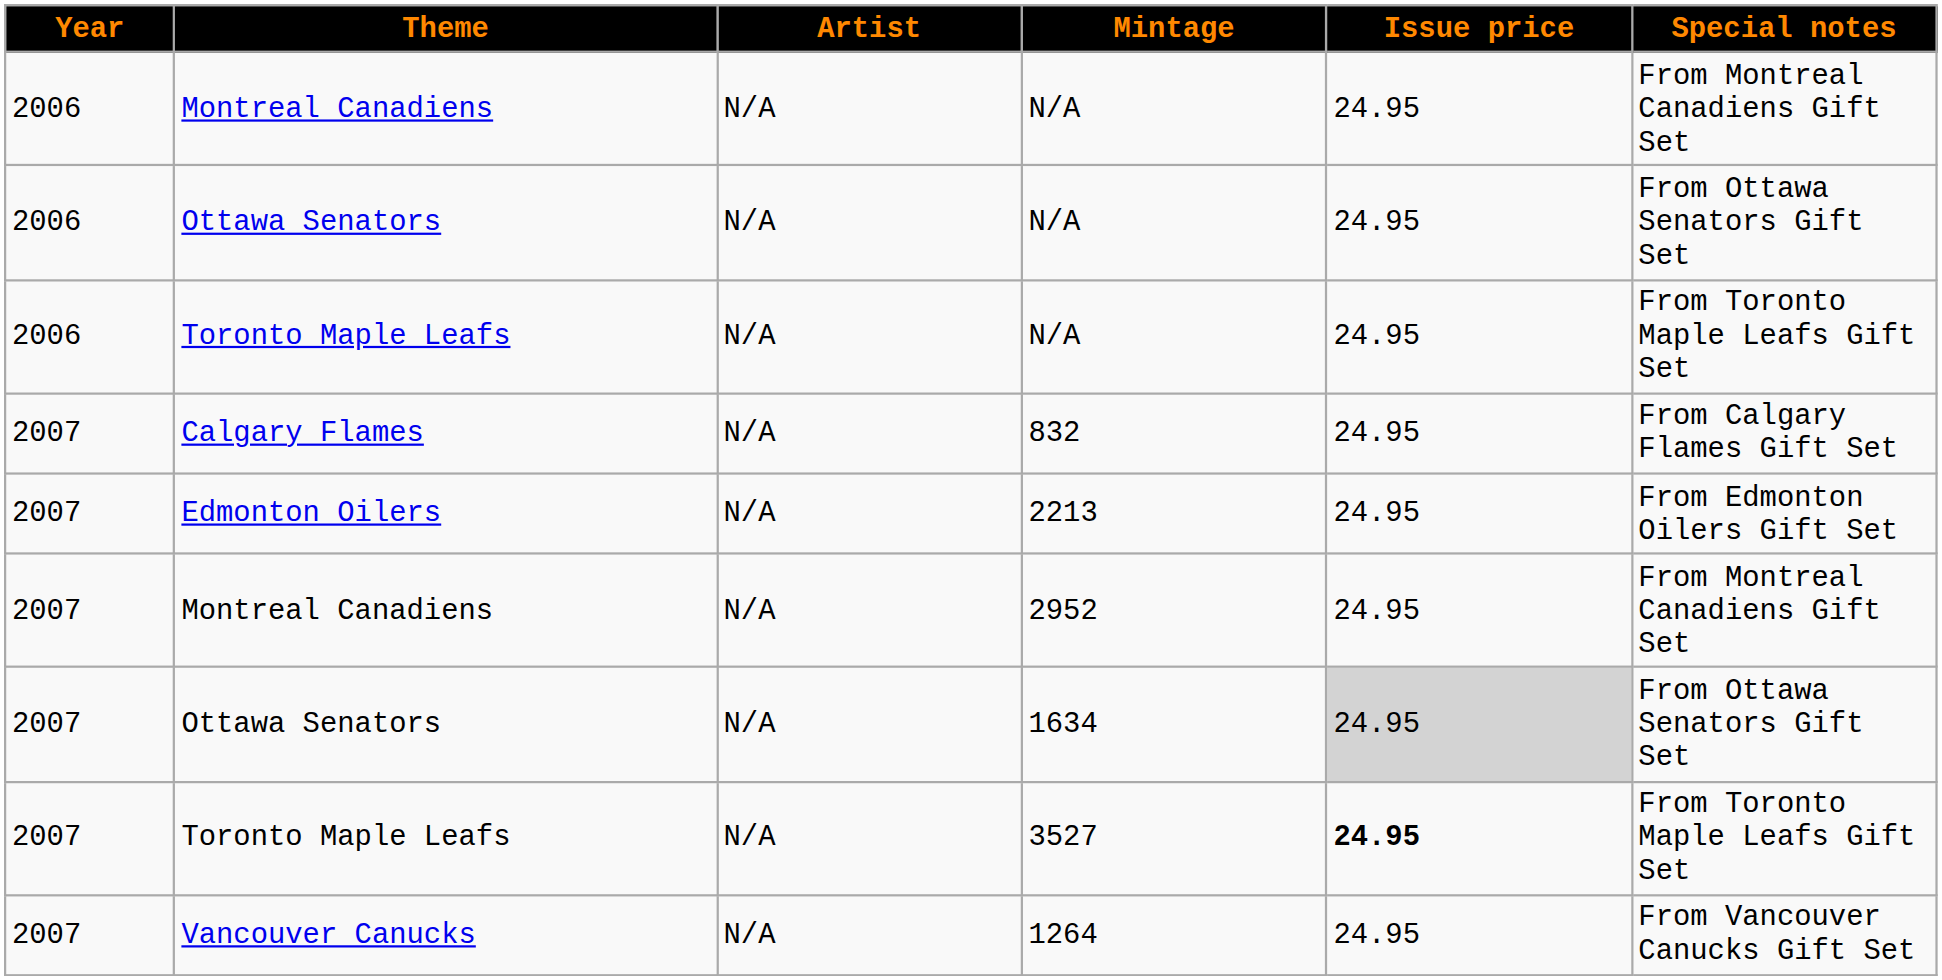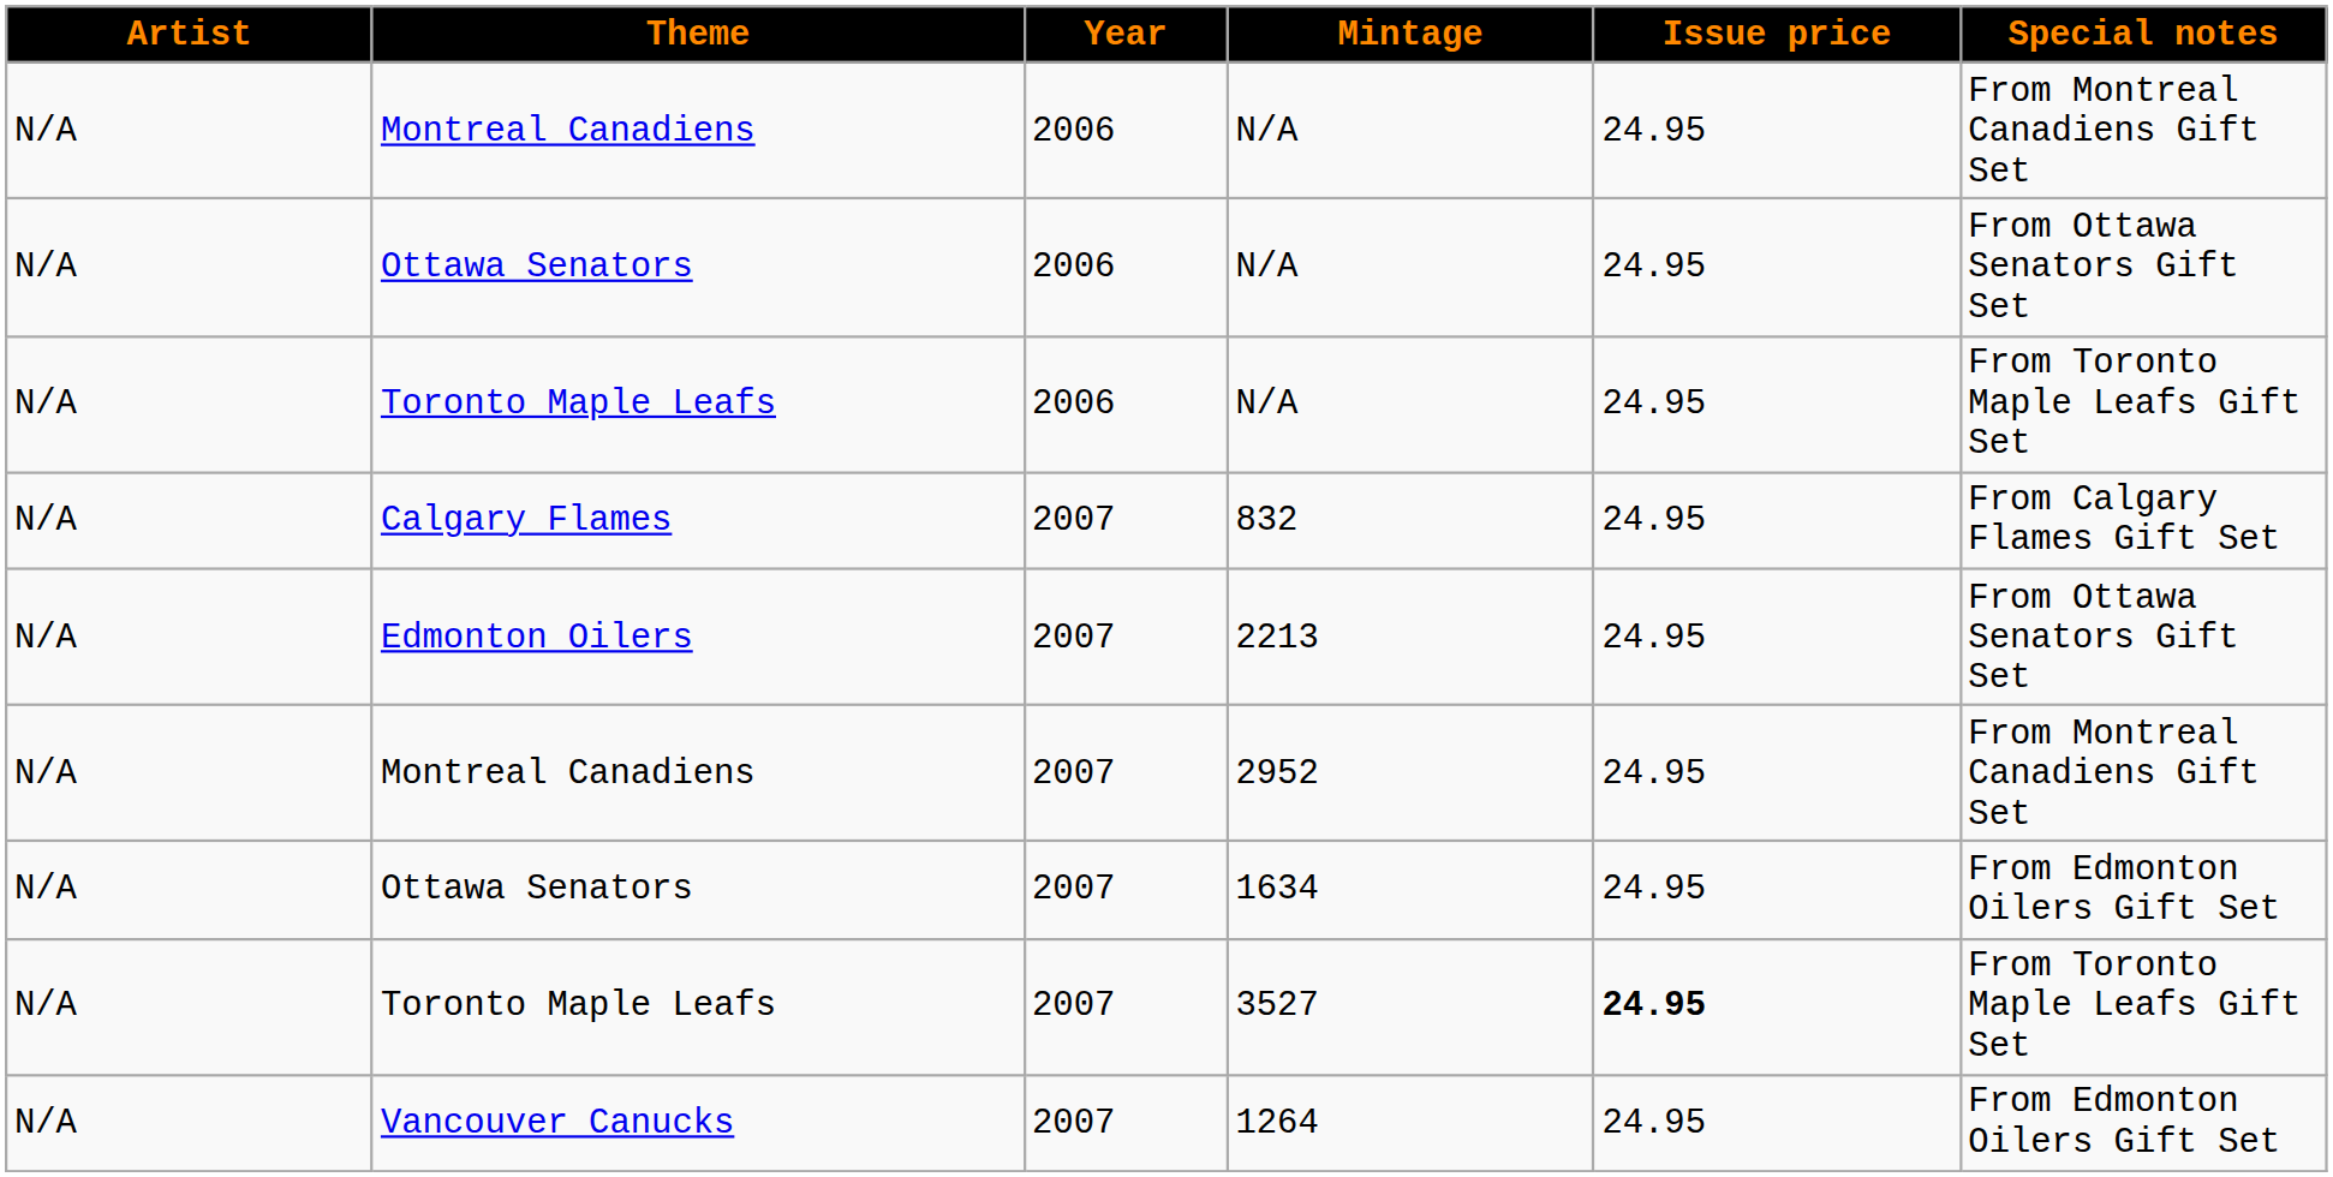columns swapped: Year <-> Artist
2213 | Special notes: From Edmonton Oilers Gift Set -> From Ottawa Senators Gift Set
1634 | Issue price: lightgrey background -> no background
1634 | Special notes: From Ottawa Senators Gift Set -> From Edmonton Oilers Gift Set
1264 | Special notes: From Vancouver Canucks Gift Set -> From Edmonton Oilers Gift Set
